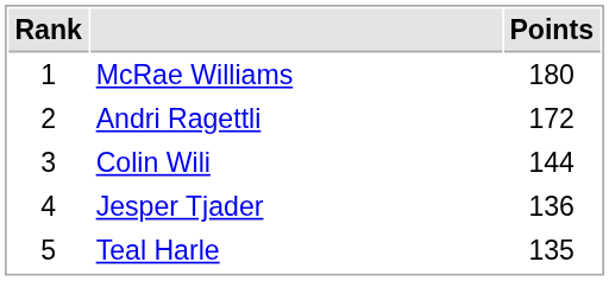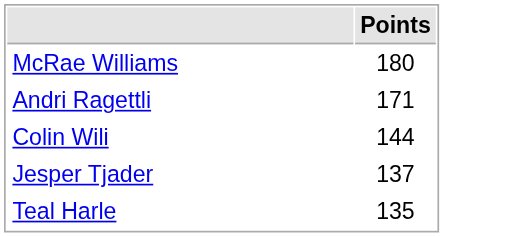- column: Rank | 1 | 2 | 3 | 4 | 5
Andri Ragettli | Points: 172 -> 171
Jesper Tjader | Points: 136 -> 137
